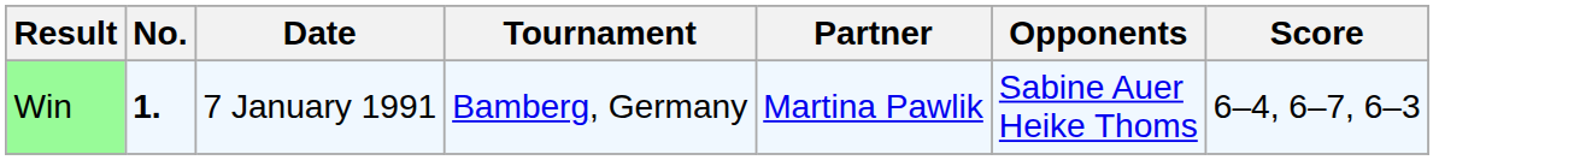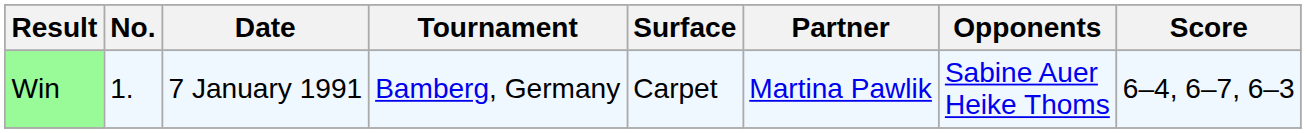+ column: Surface | Carpet
Win | No.: bold -> normal
